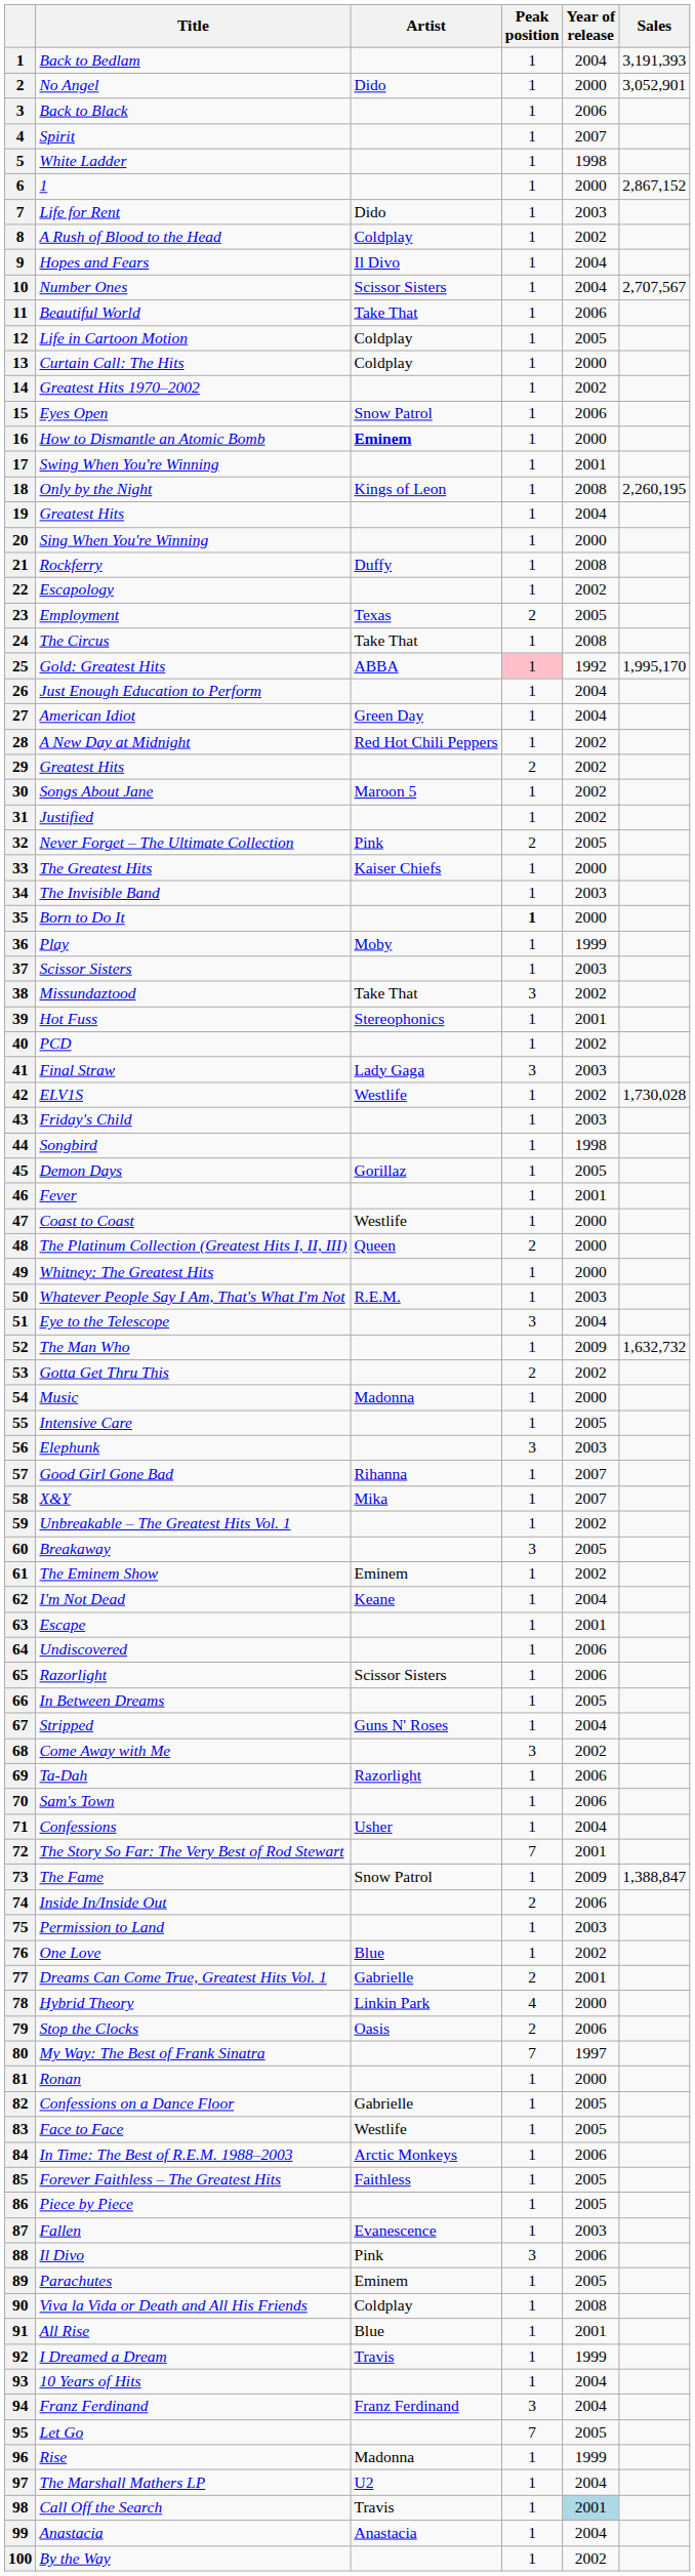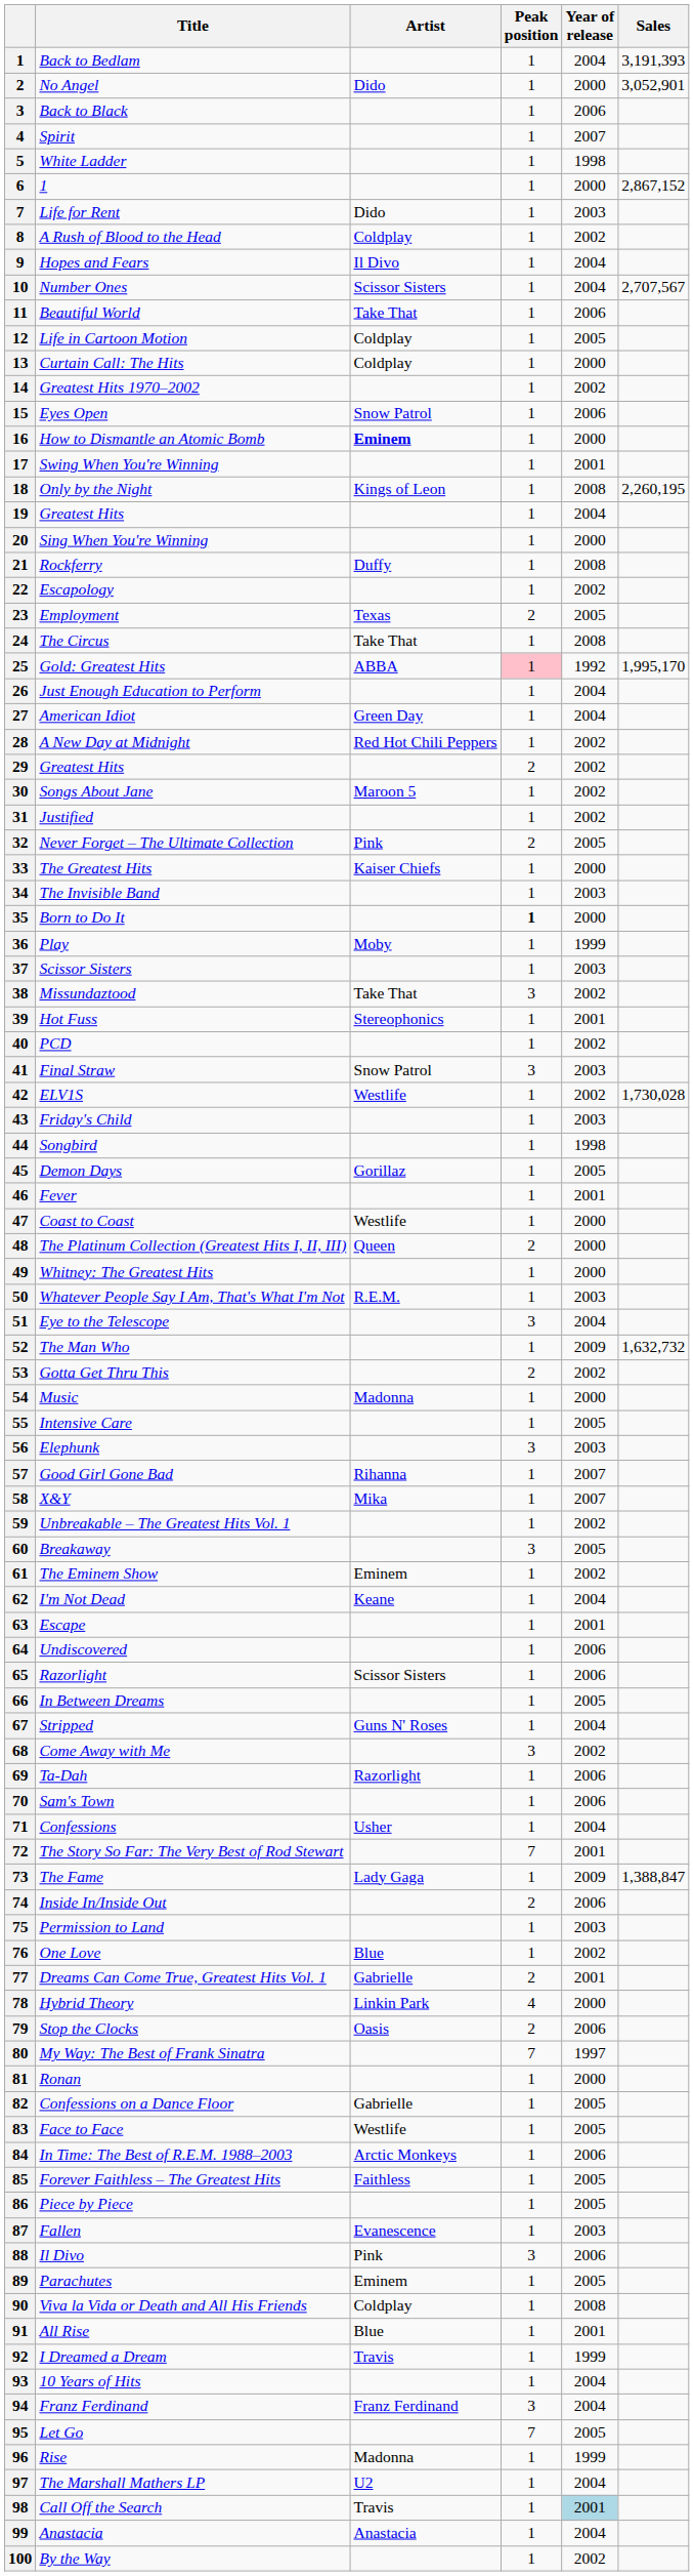41 | Artist: Lady Gaga -> Snow Patrol
73 | Artist: Snow Patrol -> Lady Gaga
